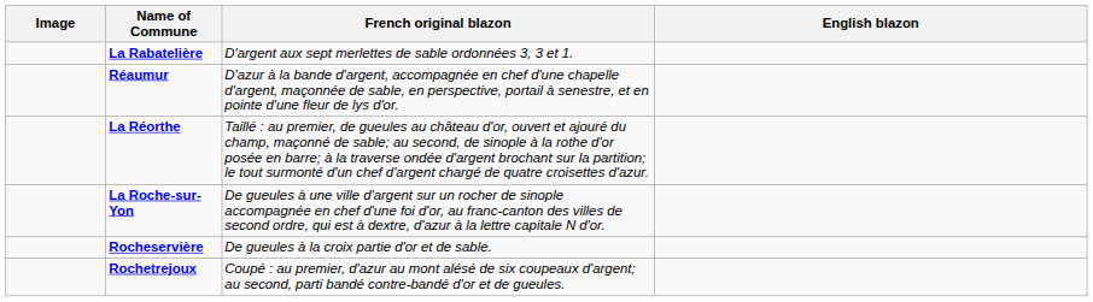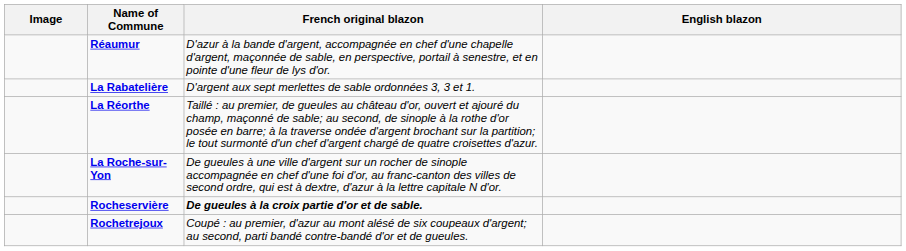rows swapped: La Rabatelière <-> Réaumur
Rocheservière | French original blazon: normal -> bold
